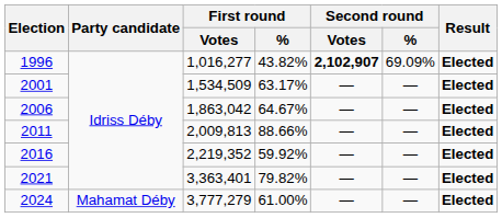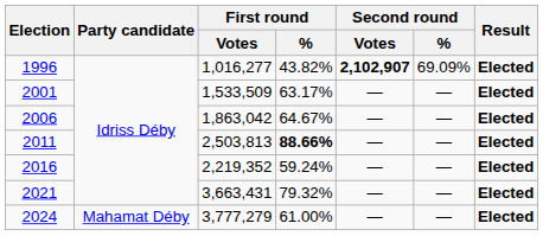2001 | First round / Votes: 1,534,509 -> 1,533,509
2011 | First round / Votes: 2,009,813 -> 2,503,813
2011 | First round / %: normal -> bold
2016 | First round / %: 59.92% -> 59.24%
2021 | First round / Votes: 3,363,401 -> 3,663,431
2021 | First round / %: 79.82% -> 79.32%
